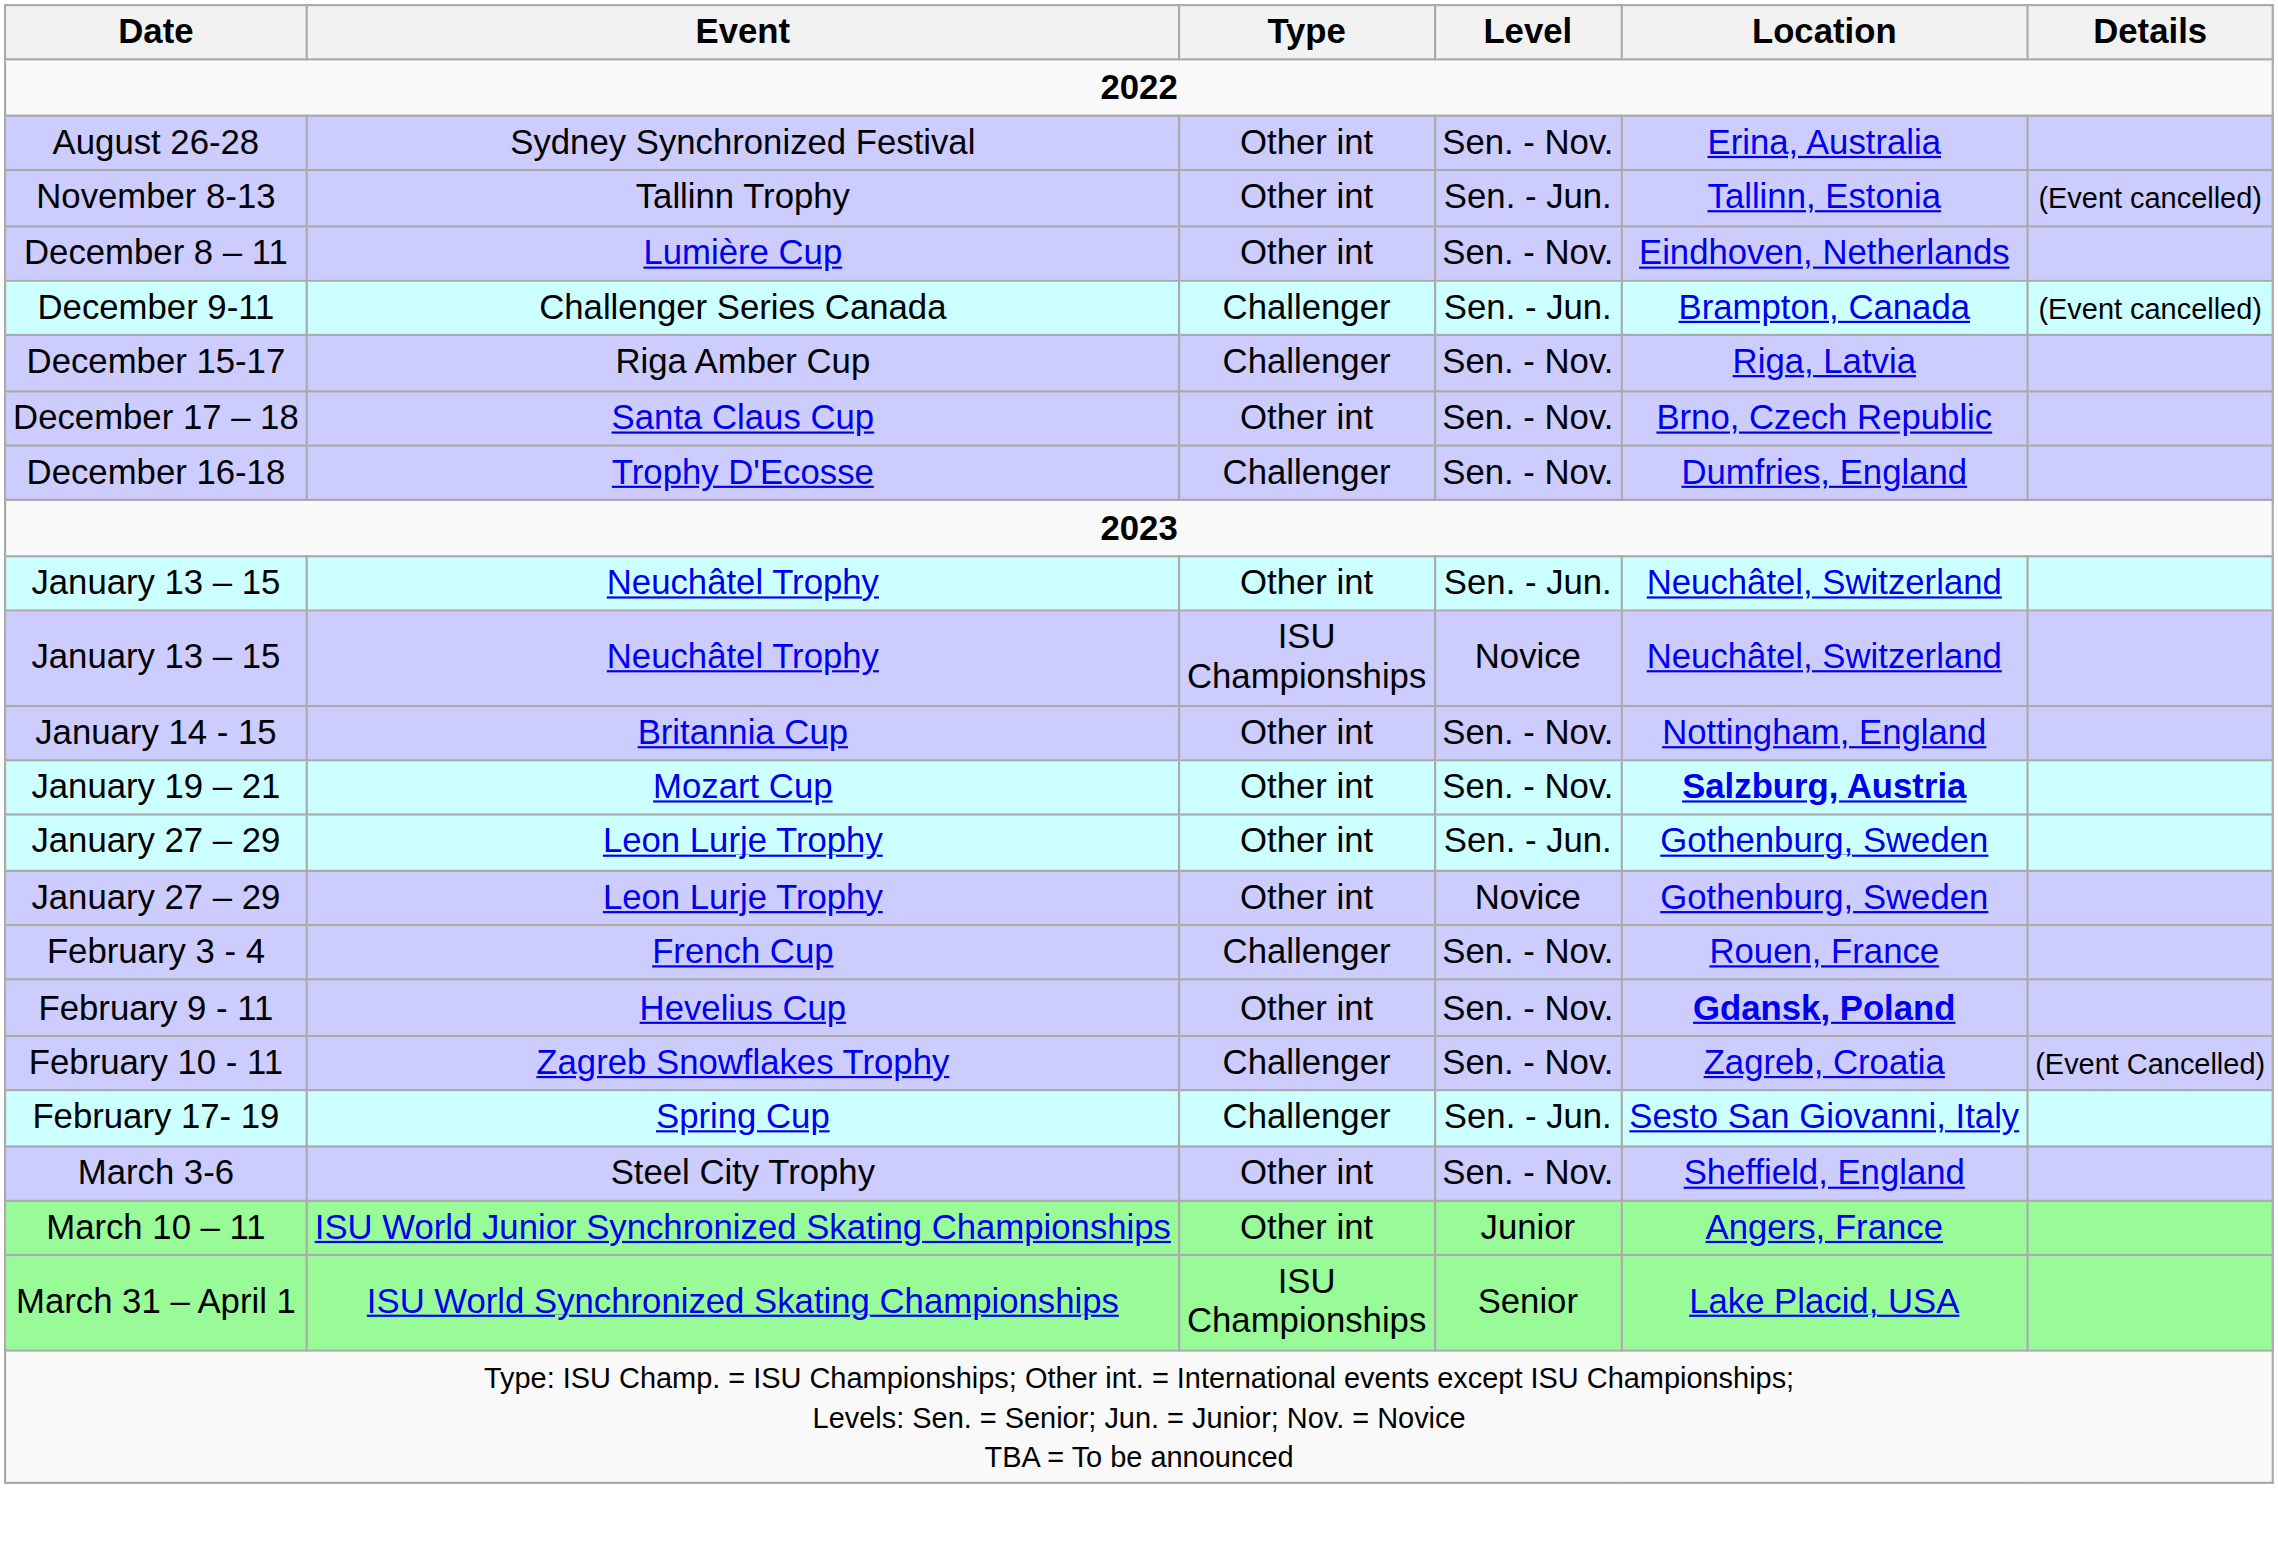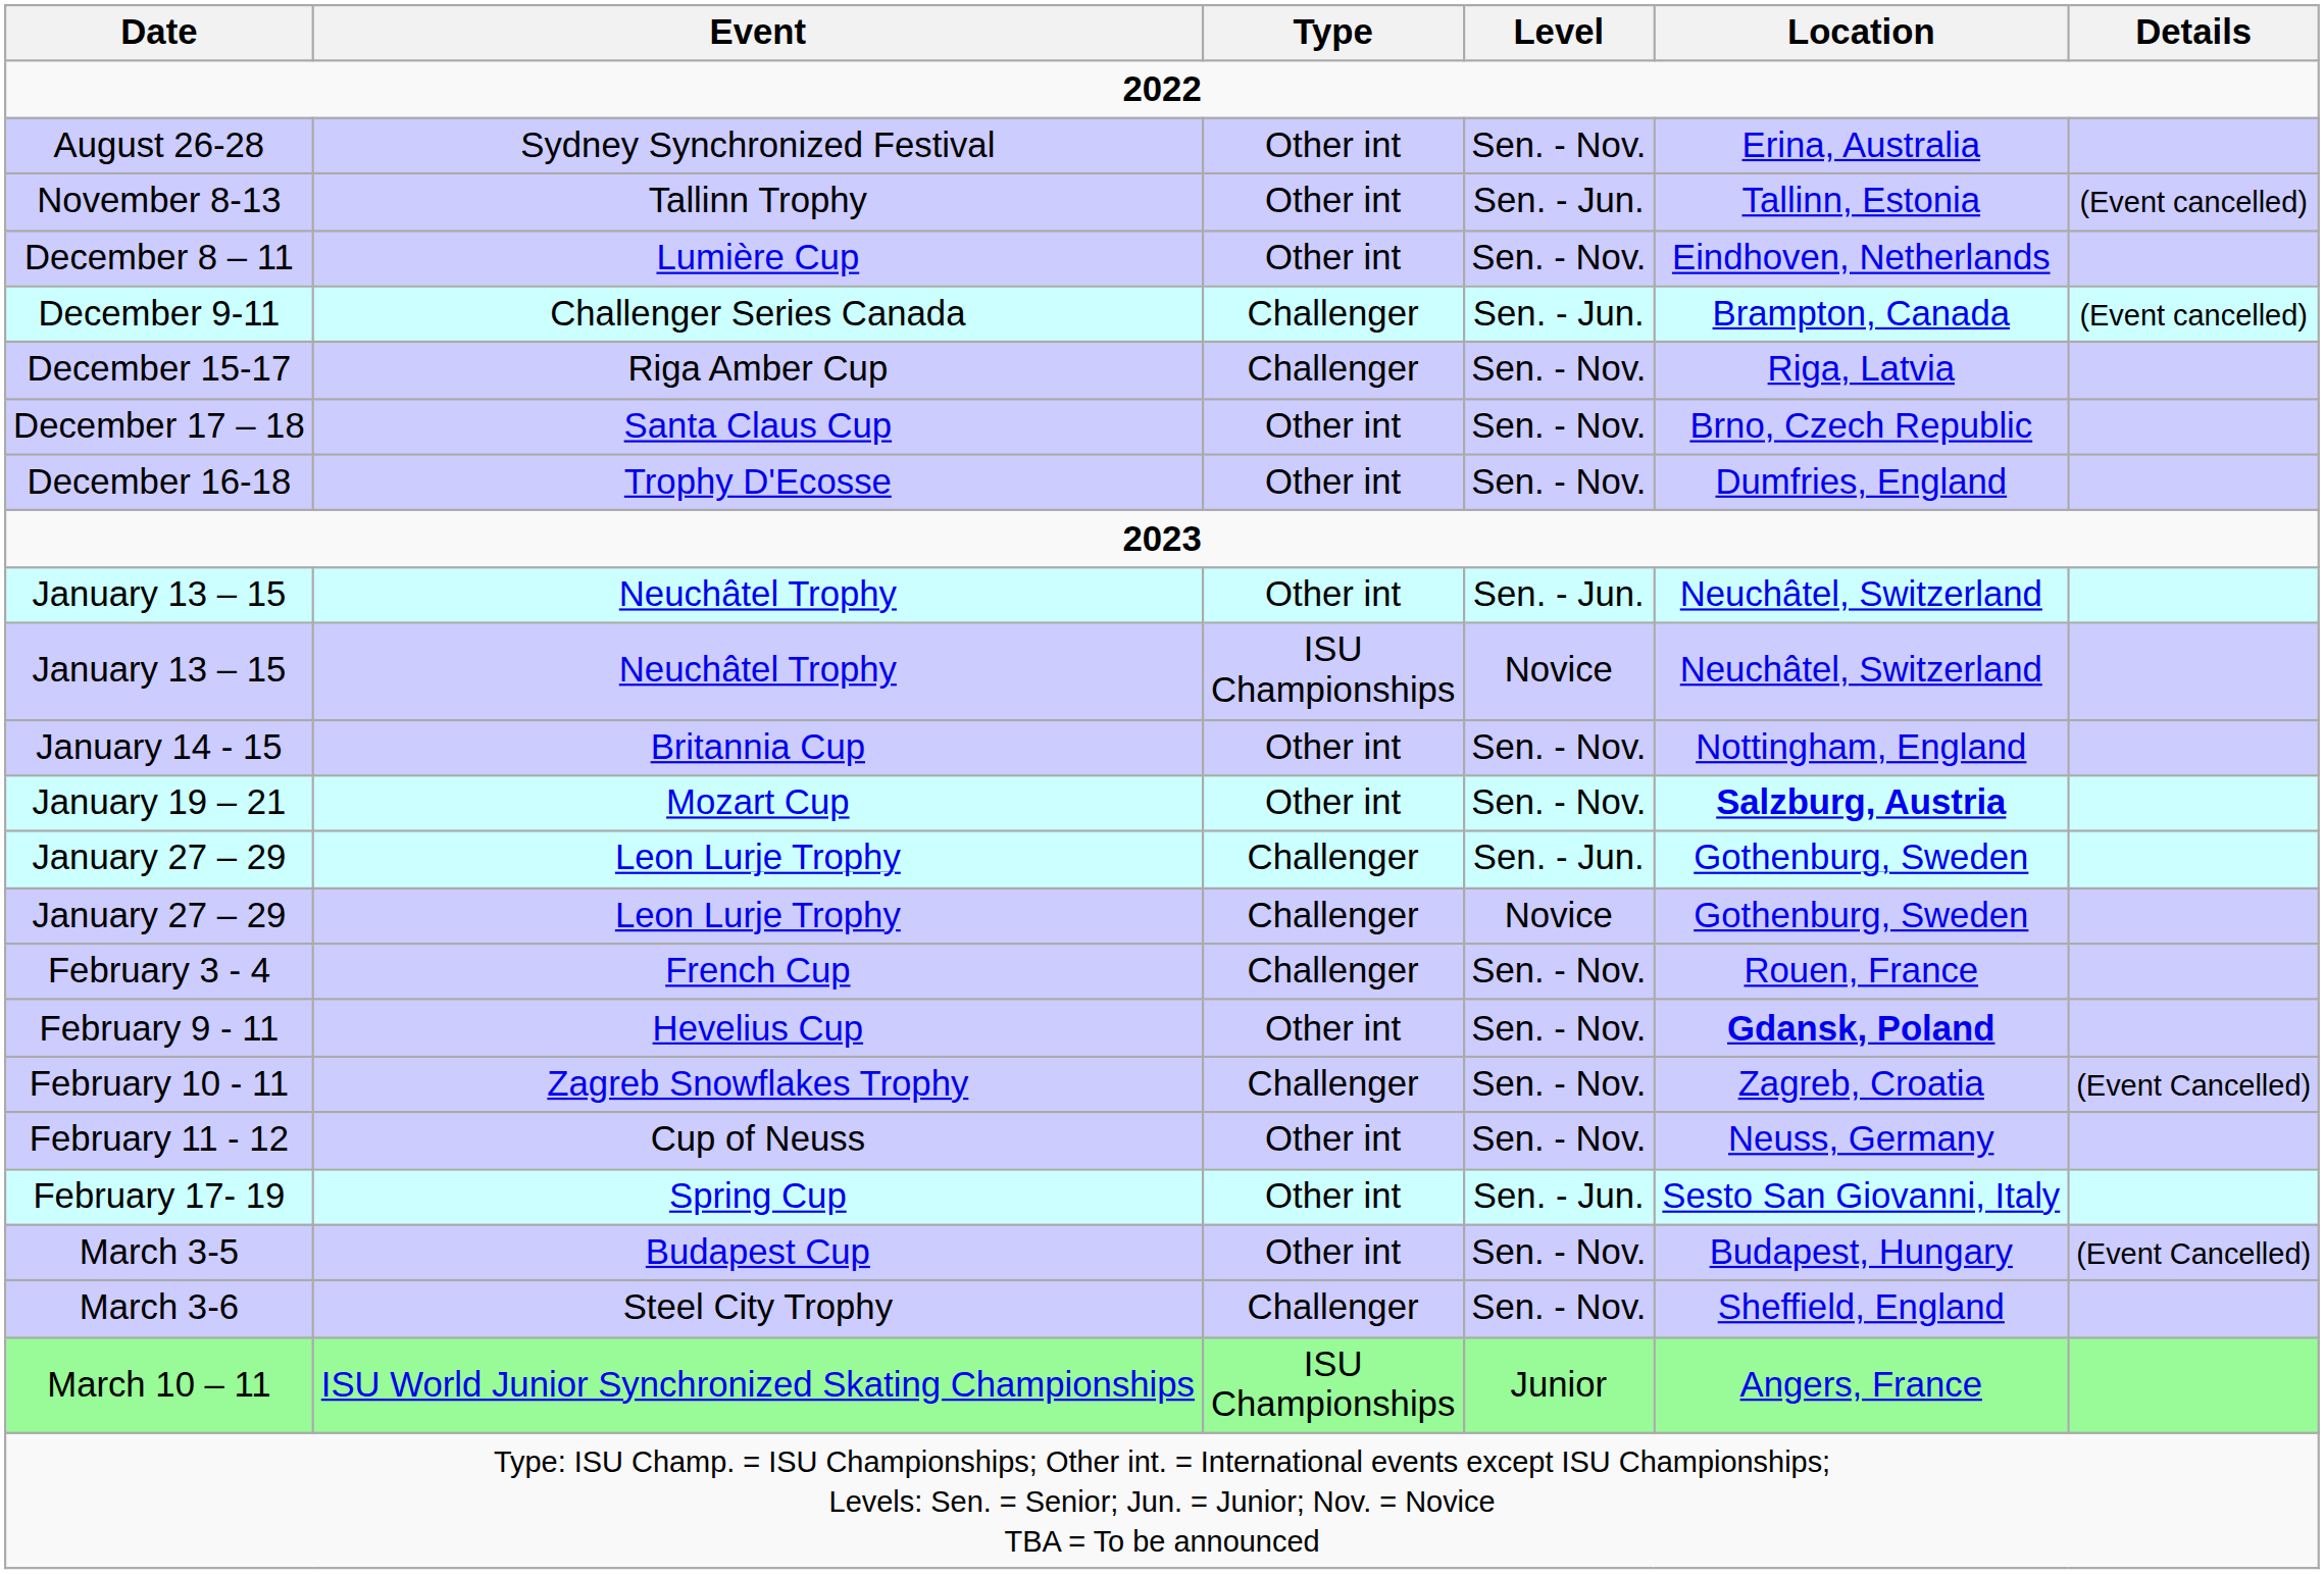December 16-18 | Type: Challenger -> Other int
January 27 – 29 / Sen. - Jun. | Type: Other int -> Challenger
January 27 – 29 / Novice | Type: Other int -> Challenger
+ row: February 11 - 12 | Cup of Neuss | Other int | Sen. - Nov. | Neuss, Germany
February 17- 19 | Type: Challenger -> Other int
+ row: March 3-5 | Budapest Cup | Other int | Sen. - Nov. | Budapest, Hungary | (Event Cancelled)
March 3-6 | Type: Other int -> Challenger
March 10 – 11 | Type: Other int -> ISU Championships
- row: March 31 – April 1 | ISU World Synchronized Skating Championships | ISU Championships | Senior | Lake Placid, USA
